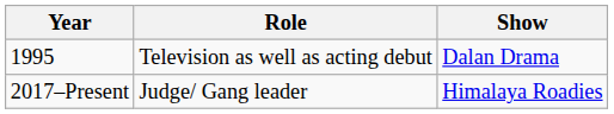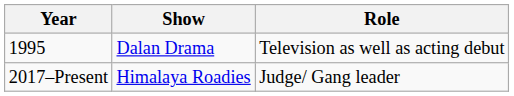columns swapped: Show <-> Role
